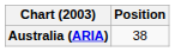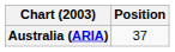Australia (ARIA) | Position: 38 -> 37
